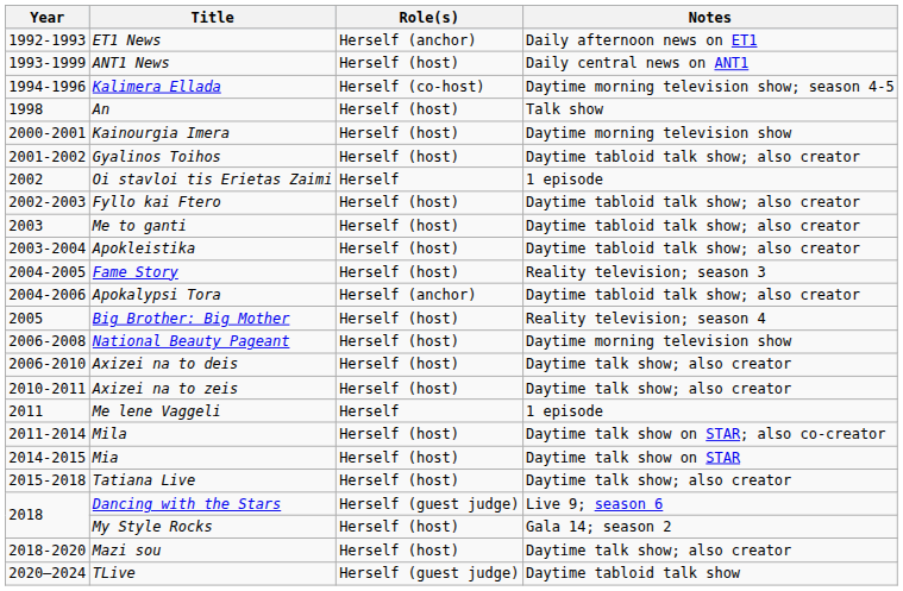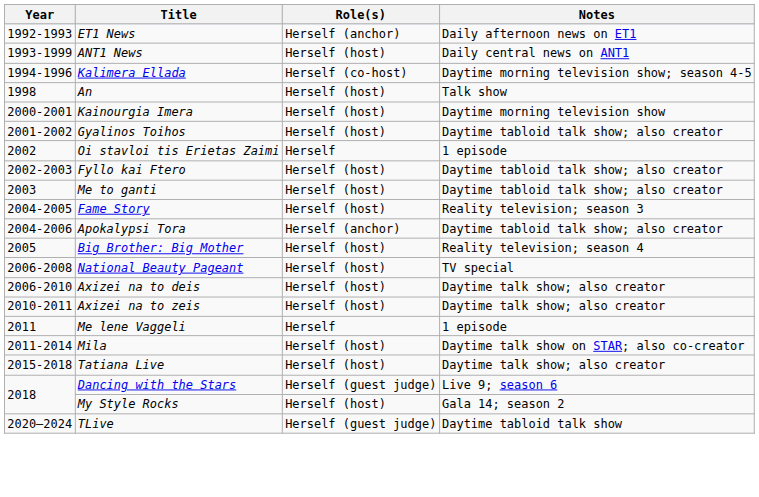- row: 2003-2004 | Apokleistika | Herself (host) | Daytime tabloid talk show; also creator
National Beauty Pageant | Notes: Daytime morning television show -> TV special
- row: 2014-2015 | Mia | Herself (host) | Daytime talk show on STAR
- row: 2018-2020 | Mazi sou | Herself (host) | Daytime talk show; also creator
